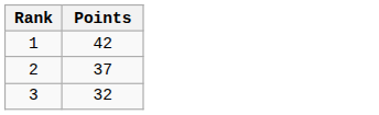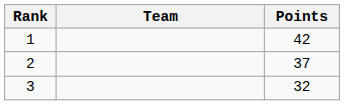+ column: Team
